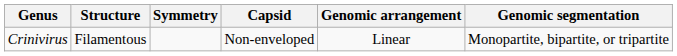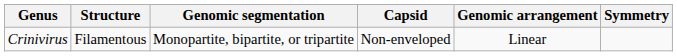columns swapped: Symmetry <-> Genomic segmentation
